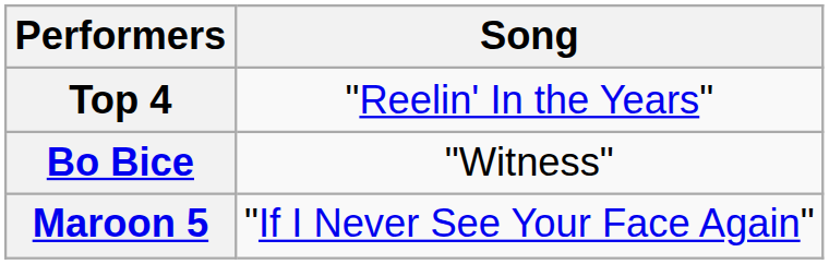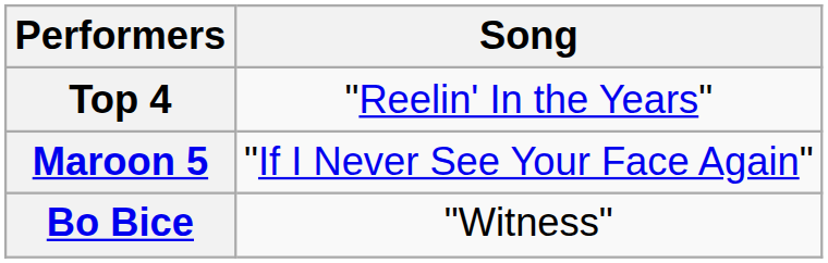rows swapped: Maroon 5 <-> Bo Bice
